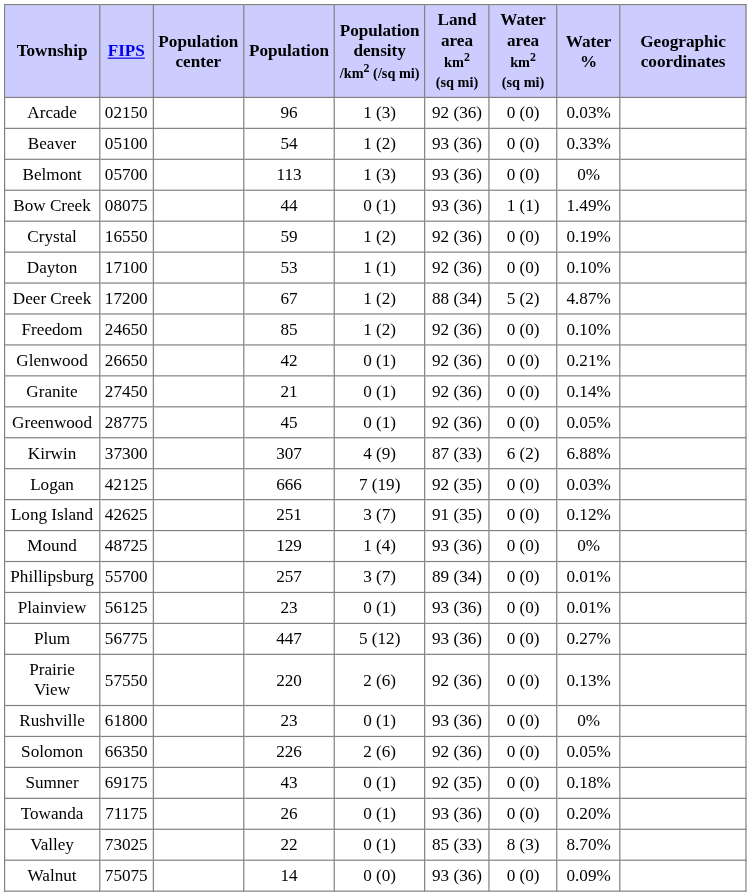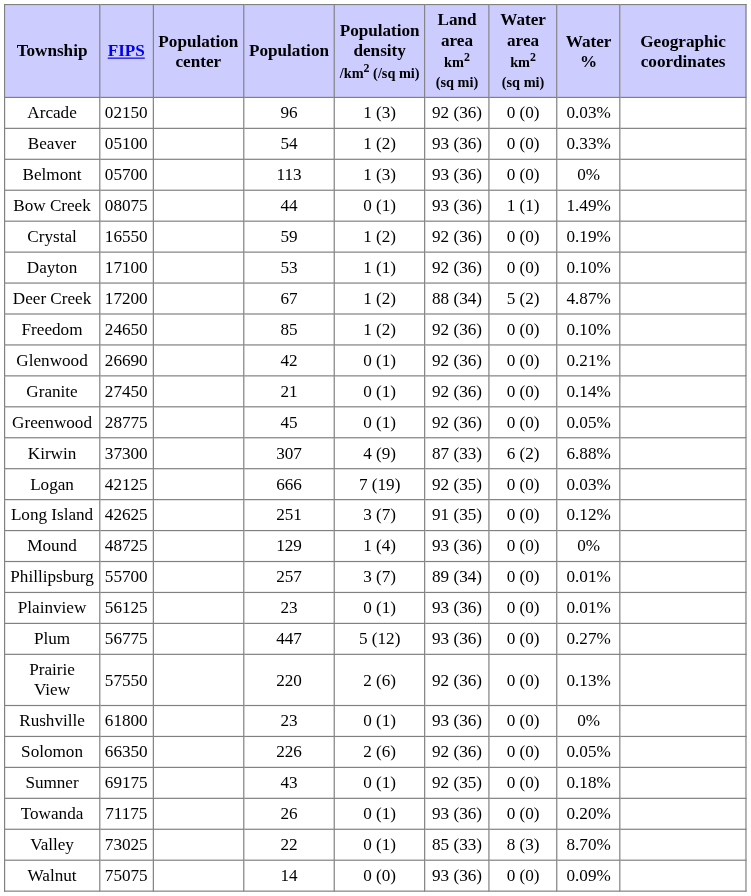Glenwood | FIPS: 26650 -> 26690
